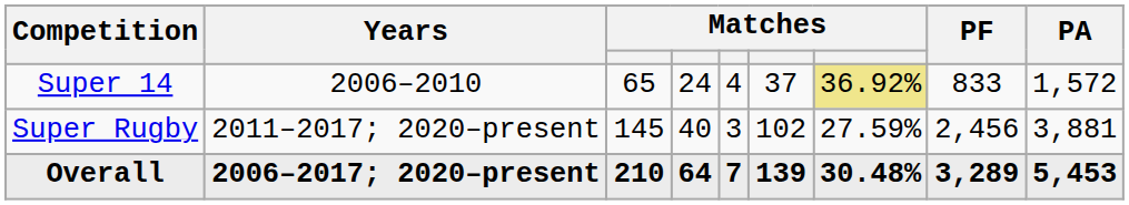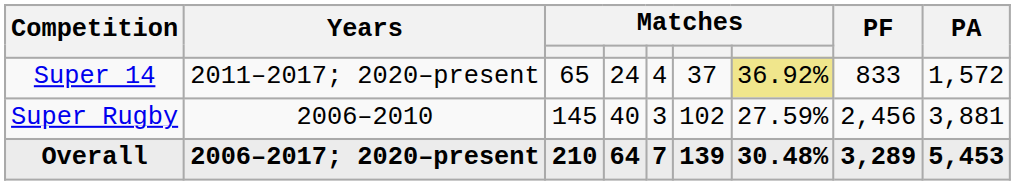Super 14 | Years: 2006–2010 -> 2011–2017; 2020–present
Super Rugby | Years: 2011–2017; 2020–present -> 2006–2010
